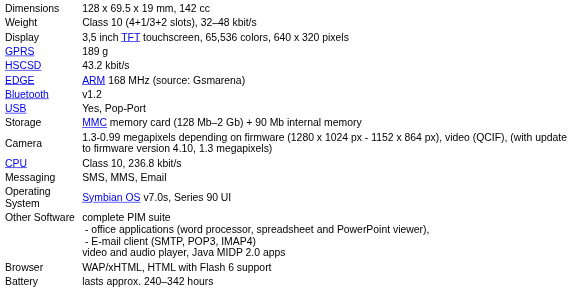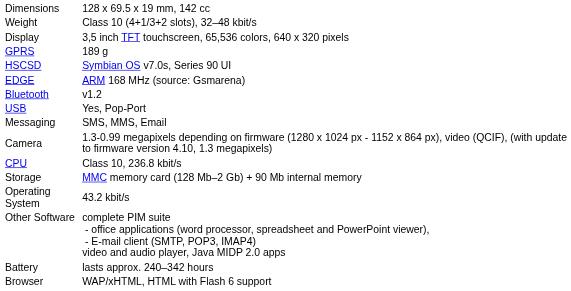HSCSD | column 2: 43.2 kbit/s -> Symbian OS v7.0s, Series 90 UI
rows swapped: Messaging <-> Storage
Operating System | column 2: Symbian OS v7.0s, Series 90 UI -> 43.2 kbit/s
rows swapped: Browser <-> Battery
